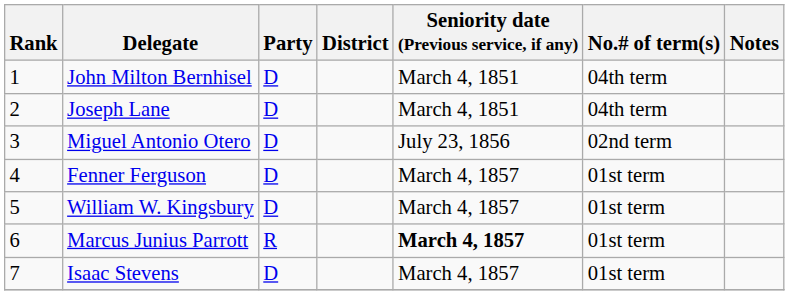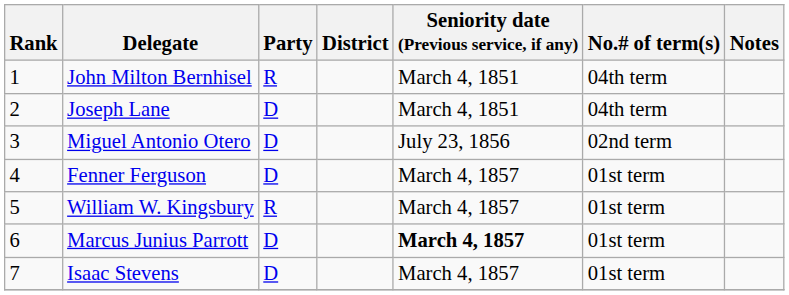John Milton Bernhisel | Party: D -> R
William W. Kingsbury | Party: D -> R
Marcus Junius Parrott | Party: R -> D
